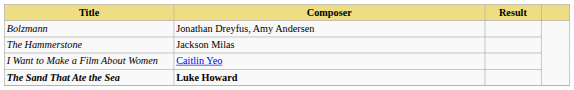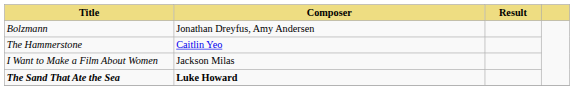The Hammerstone | Composer: Jackson Milas -> Caitlin Yeo
I Want to Make a Film About Women | Composer: Caitlin Yeo -> Jackson Milas
